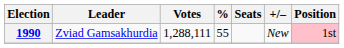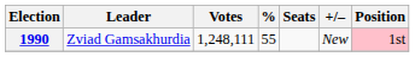1990 | Votes: 1,288,111 -> 1,248,111
